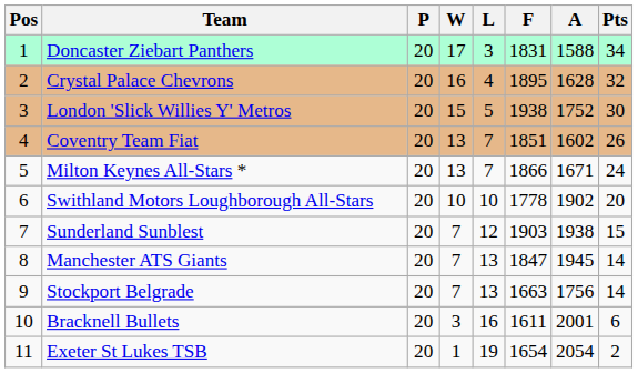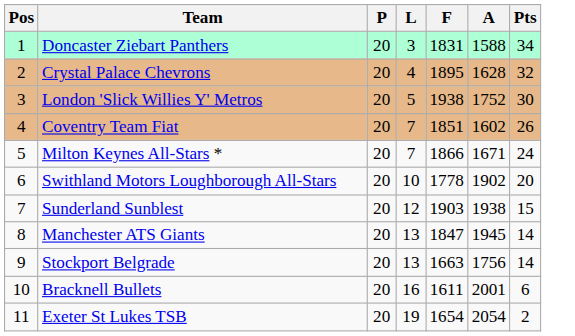- column: W | 17 | 16 | 15 | 13 | 13 | 10 | 7 | 7 | 7 | 3 | 1
